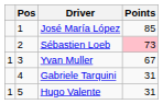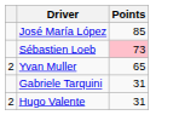- column: Pos | 1 | 2 | 3 | 4 | 5
Yvan Muller | column 1: 1 -> 2
Yvan Muller | Points: 67 -> 65
Hugo Valente | column 1: 1 -> 2
